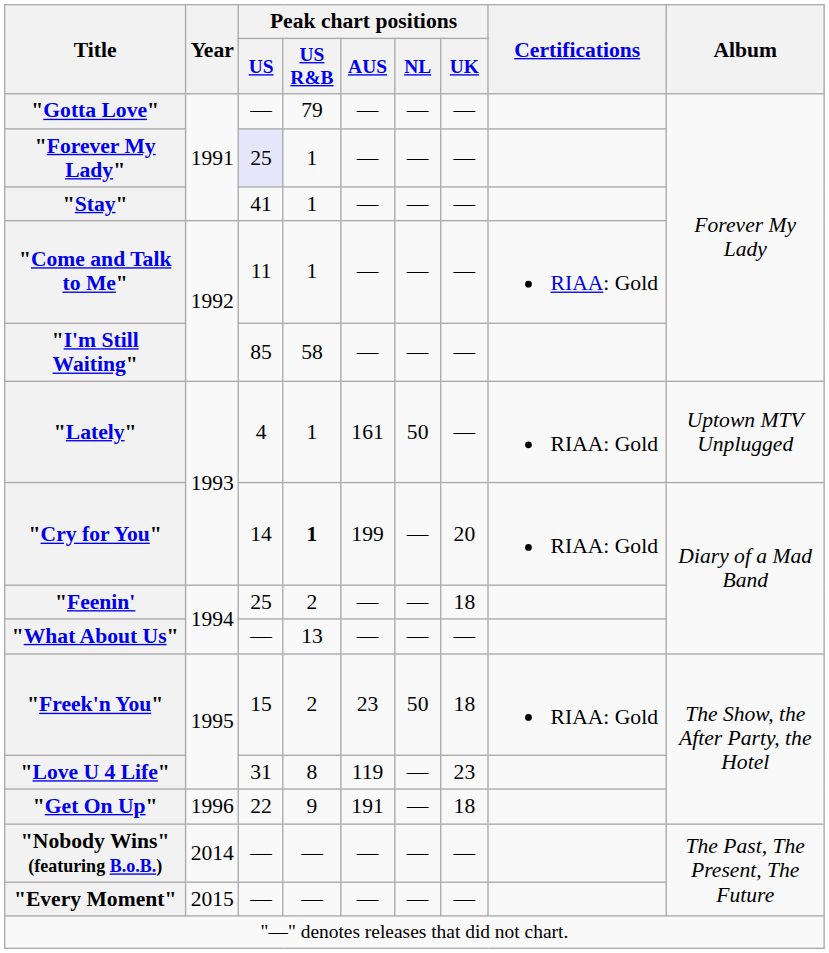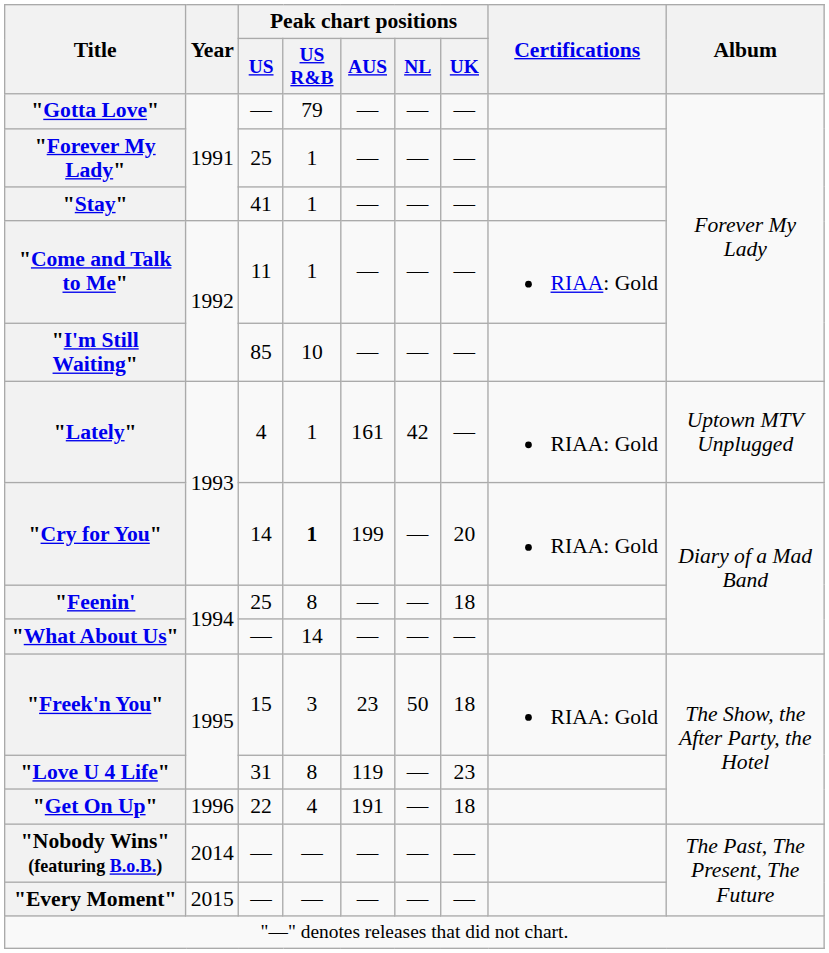"Forever My Lady" | Peak chart positions / US: lavender background -> no background
"I'm Still Waiting" | Peak chart positions / US R&B: 58 -> 10
"Lately" | Peak chart positions / NL: 50 -> 42
"Feenin' | Peak chart positions / US R&B: 2 -> 8
"What About Us" | Peak chart positions / US R&B: 13 -> 14
"Freek'n You" | Peak chart positions / US R&B: 2 -> 3
"Get On Up" | Peak chart positions / US R&B: 9 -> 4
